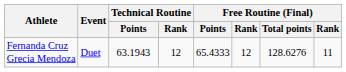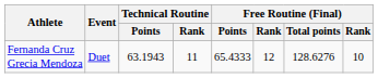Fernanda Cruz Grecia Mendoza | Technical Routine / Rank: 12 -> 11
Fernanda Cruz Grecia Mendoza | column 8: 11 -> 10
